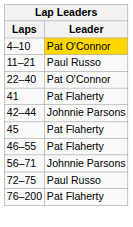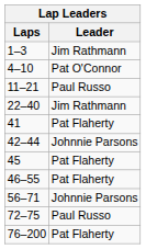+ row: 1–3 | Jim Rathmann
4–10 | Leader: gold background -> no background
22–40 | Leader: Pat O'Connor -> Jim Rathmann
